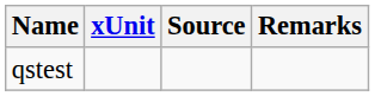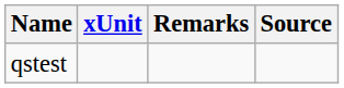columns swapped: Source <-> Remarks
